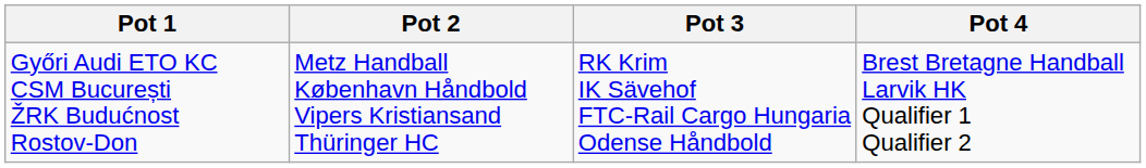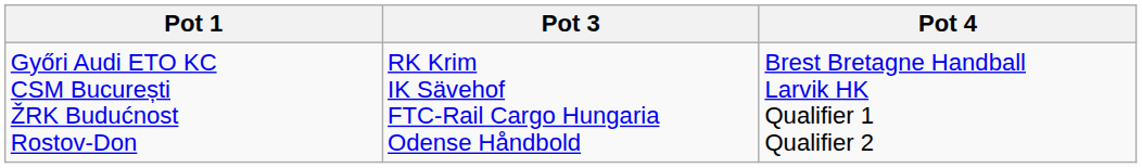- column: Pot 2 | Metz Handball København Håndbold Vipers Kristiansand Thüringer HC
